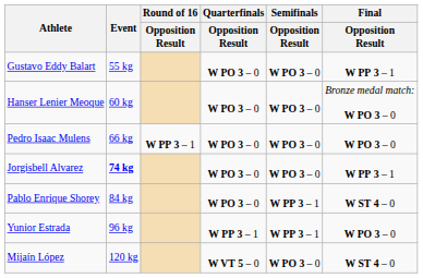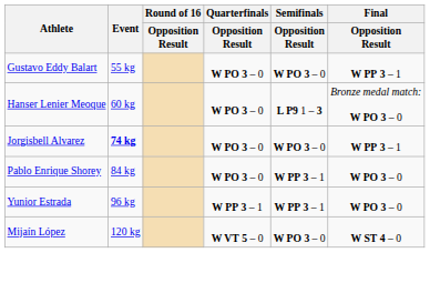Hanser Lenier Meoque | Semifinals / Opposition Result: W PO 3 – 0 -> L P9 1 – 3
- row: Pedro Isaac Mulens | 66 kg | W PP 3 – 1 | W PO 3 – 0 | W PO 3 – 0 | W PO 3 – 0
Pablo Enrique Shorey | Final / Opposition Result: W ST 4 – 0 -> W PO 3 – 0
